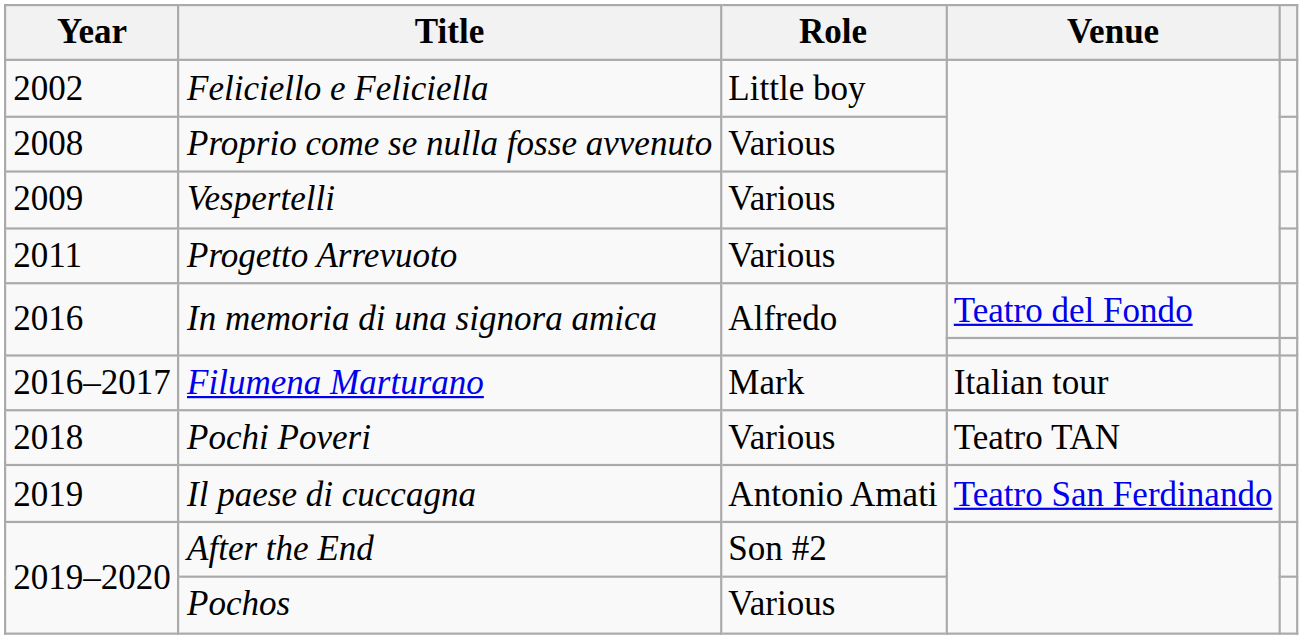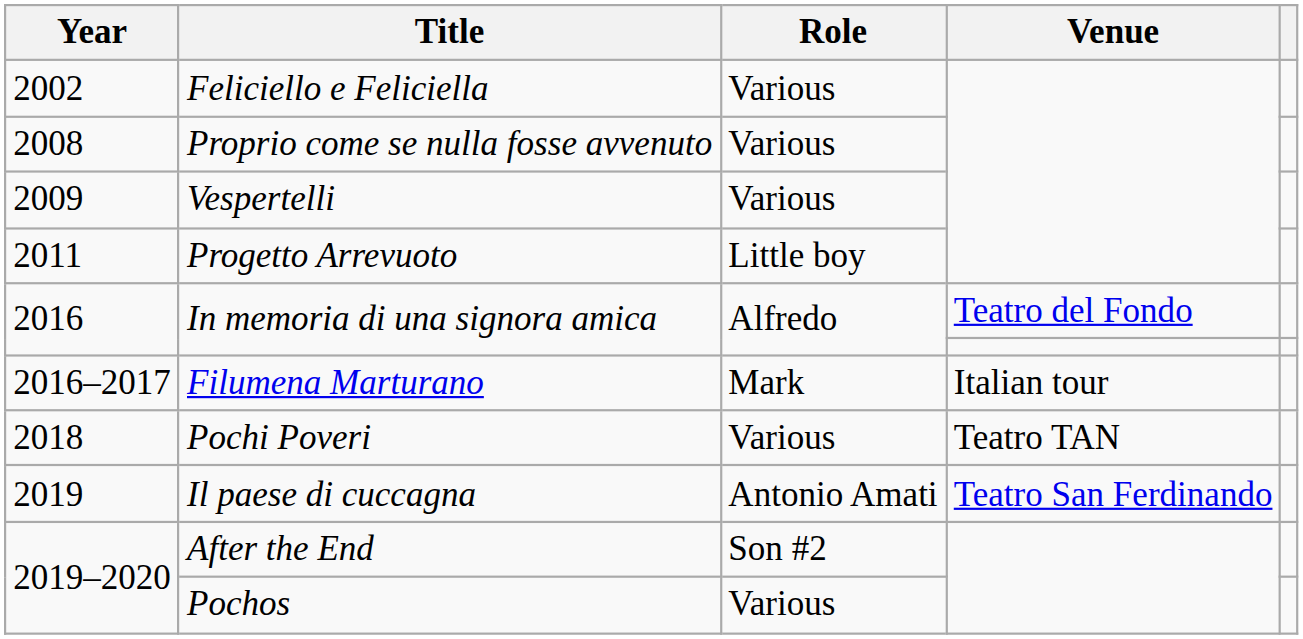Feliciello e Feliciella | Role: Little boy -> Various
Progetto Arrevuoto | Role: Various -> Little boy
